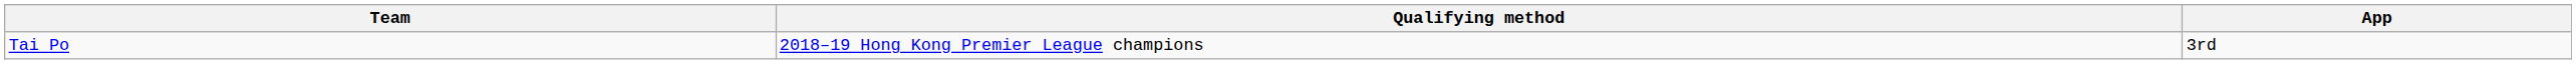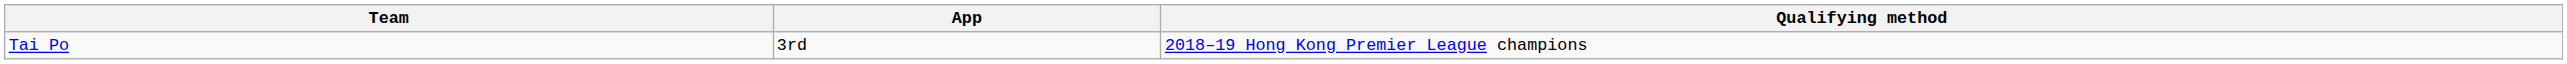columns swapped: Qualifying method <-> App
